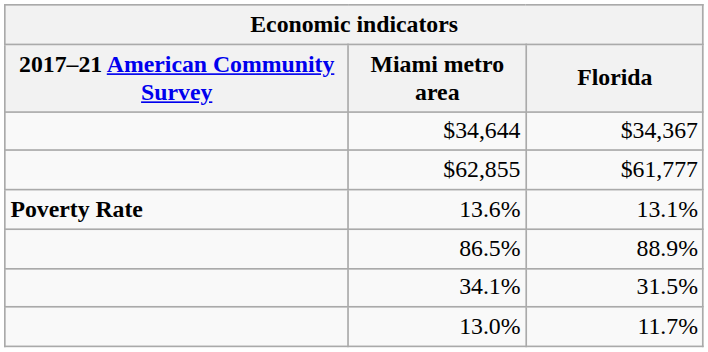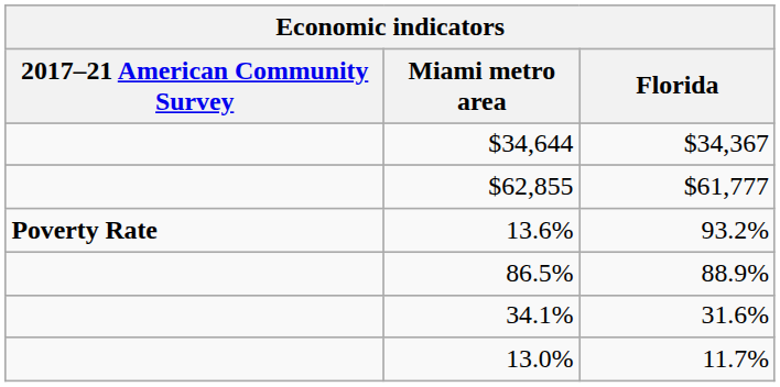13.6% | Florida: 13.1% -> 93.2%
34.1% | Florida: 31.5% -> 31.6%
